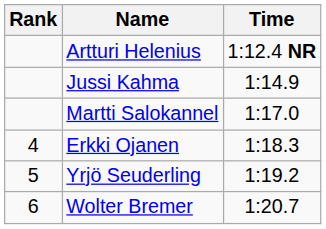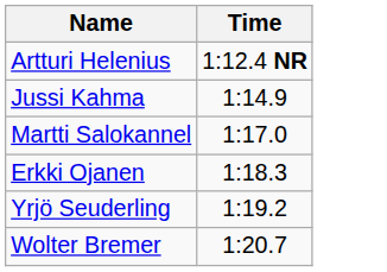- column: Rank | 4 | 5 | 6
